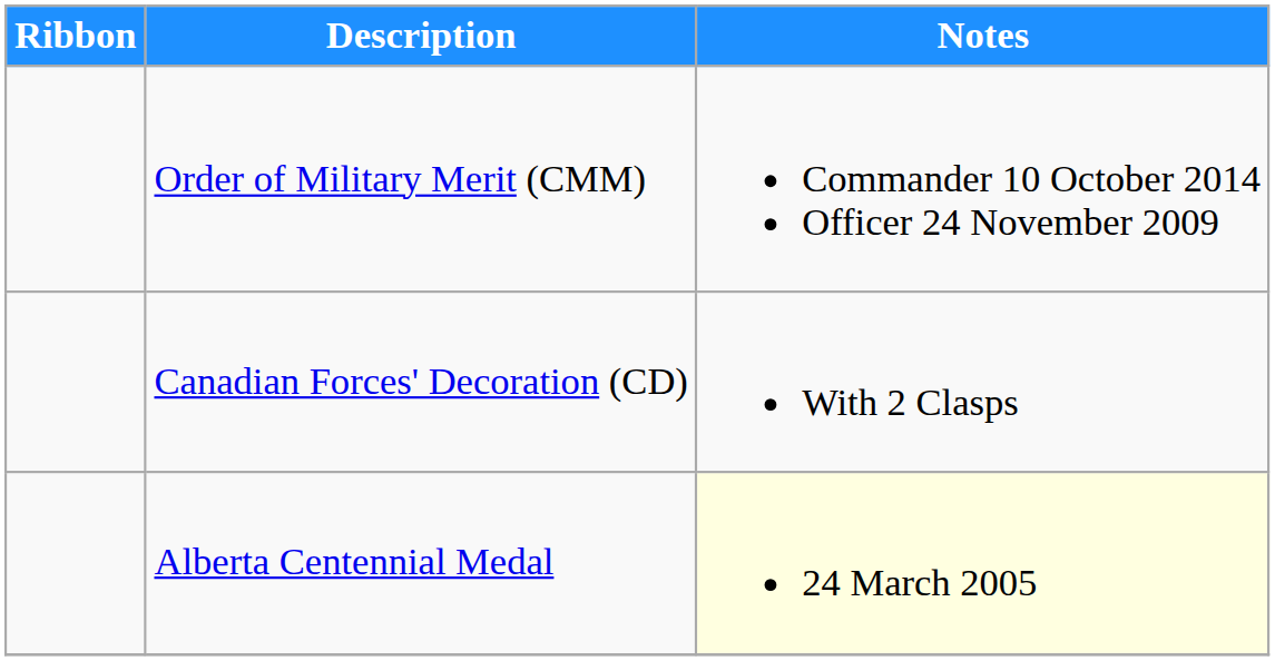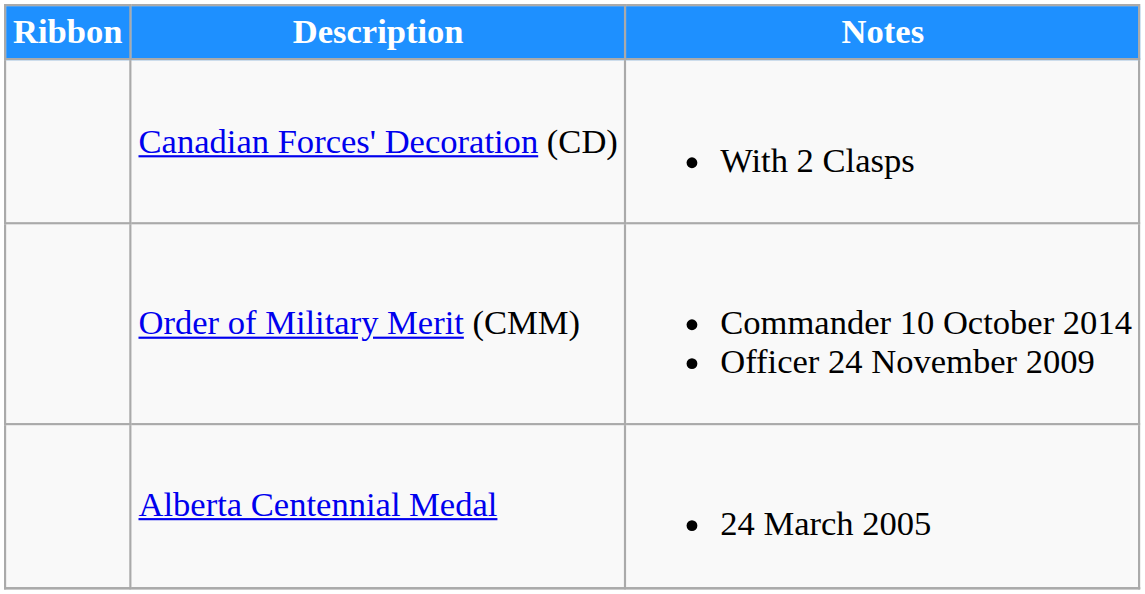rows swapped: Order of Military Merit (CMM) <-> Canadian Forces' Decoration (CD)
Alberta Centennial Medal | Notes: lightyellow background -> no background
